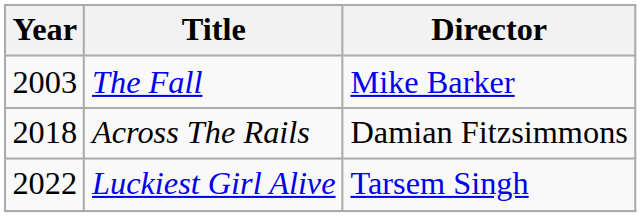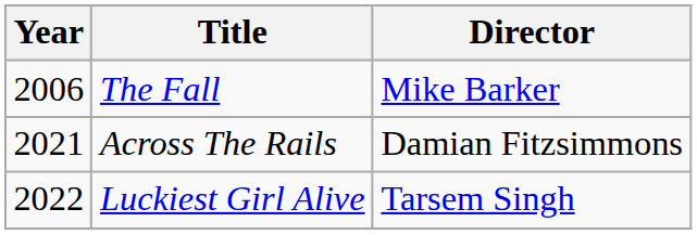The Fall | Year: 2003 -> 2006
Across The Rails | Year: 2018 -> 2021
